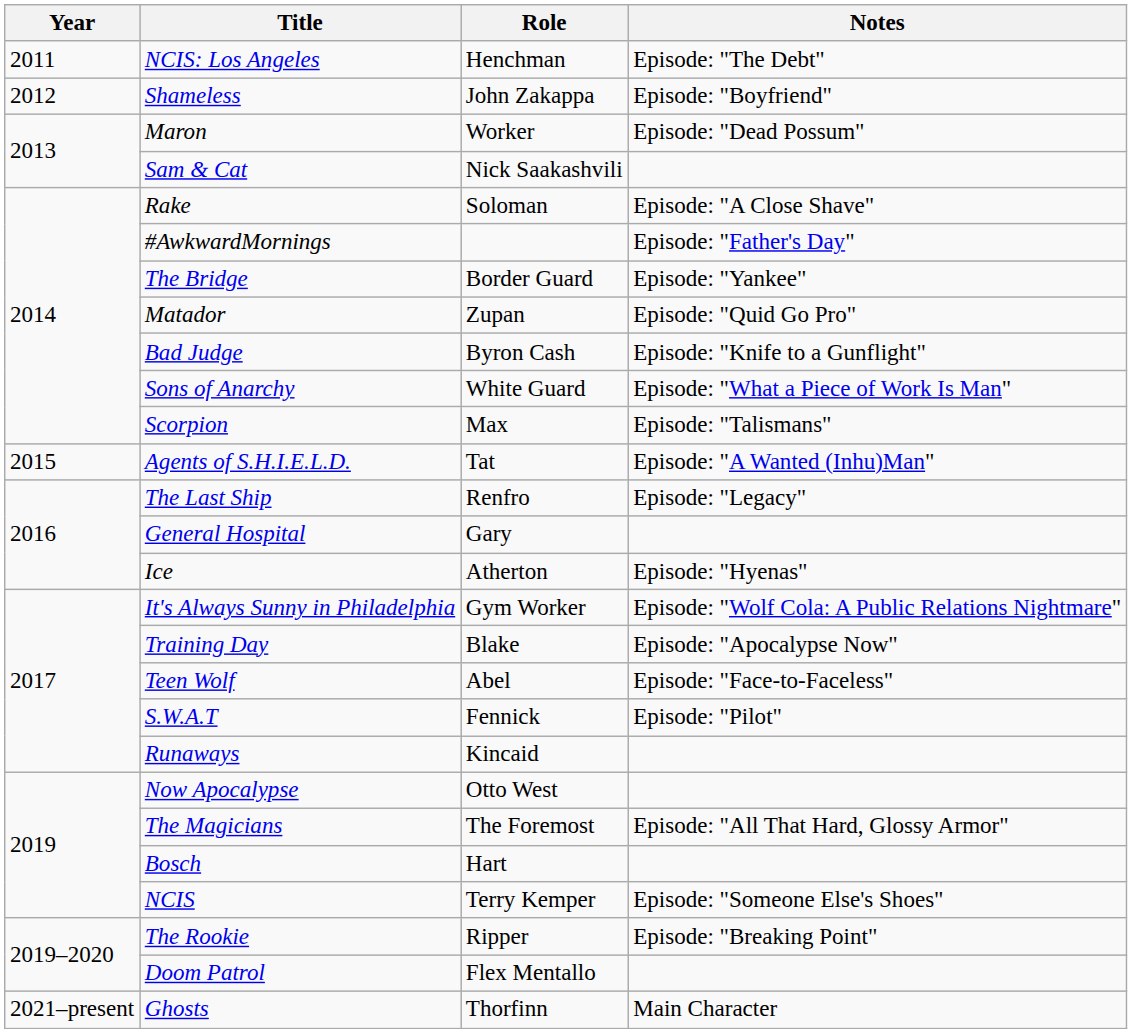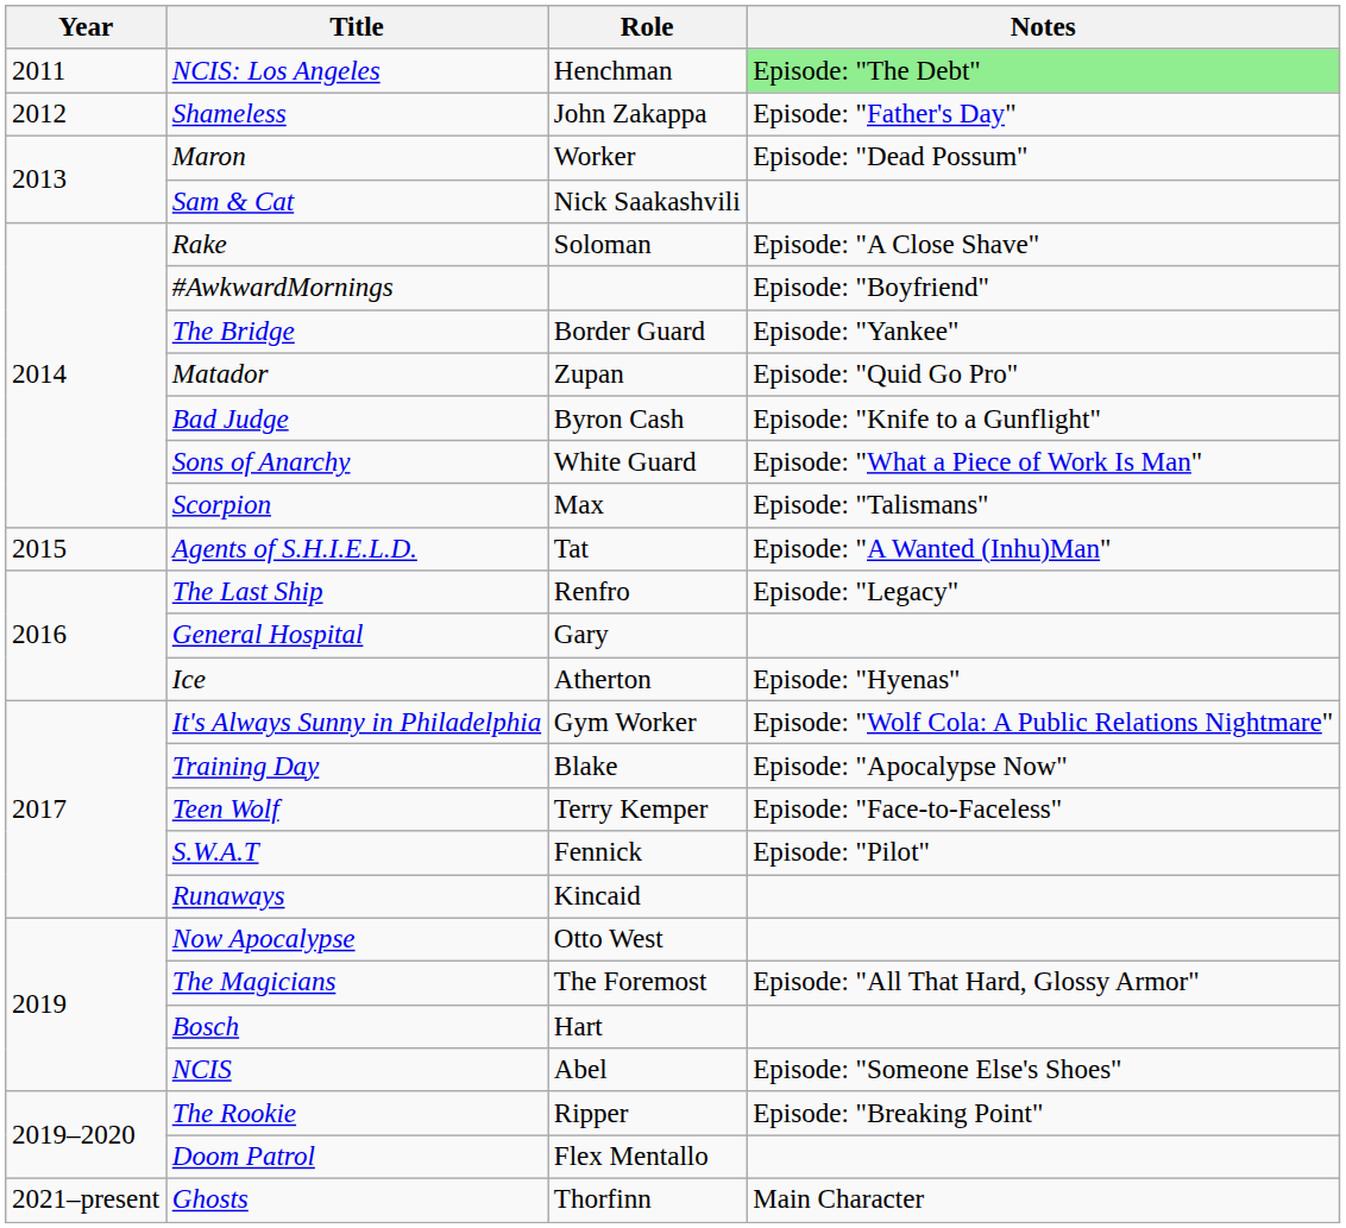NCIS: Los Angeles | Notes: no background -> lightgreen background
Shameless | Notes: Episode: "Boyfriend" -> Episode: "Father's Day"
#AwkwardMornings | Notes: Episode: "Father's Day" -> Episode: "Boyfriend"
Teen Wolf | Role: Abel -> Terry Kemper
NCIS | Role: Terry Kemper -> Abel
